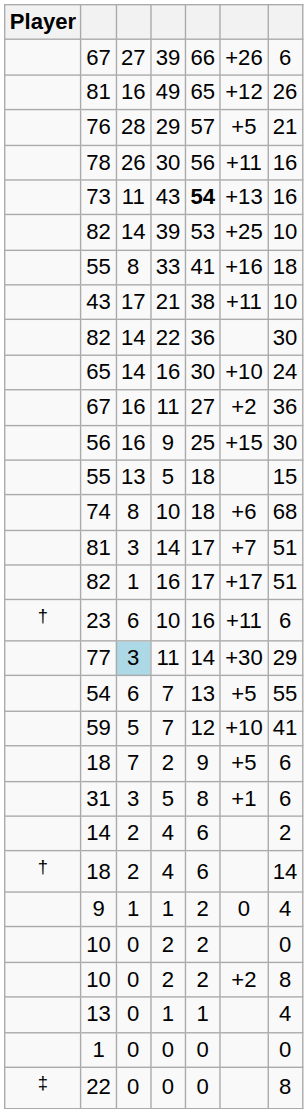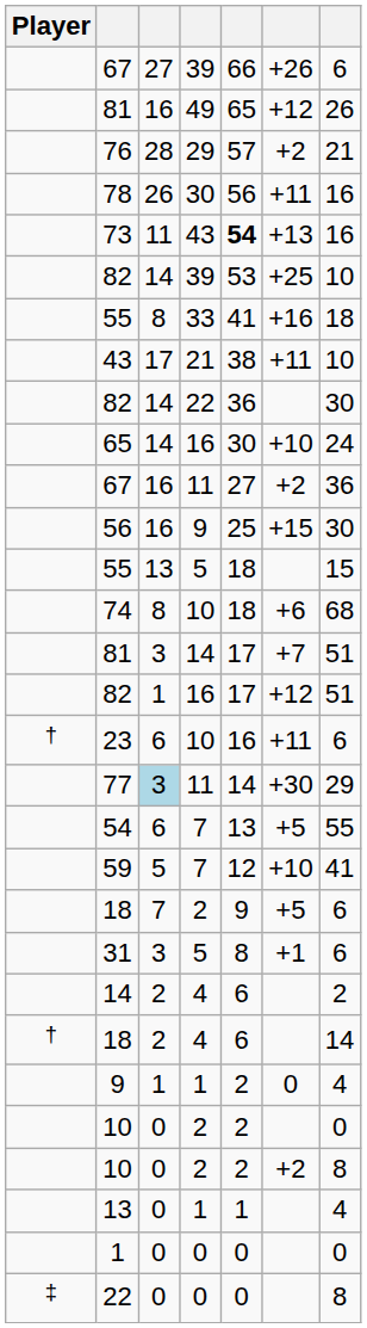76 | column 6: +5 -> +2
82 / 16 | column 6: +17 -> +12
